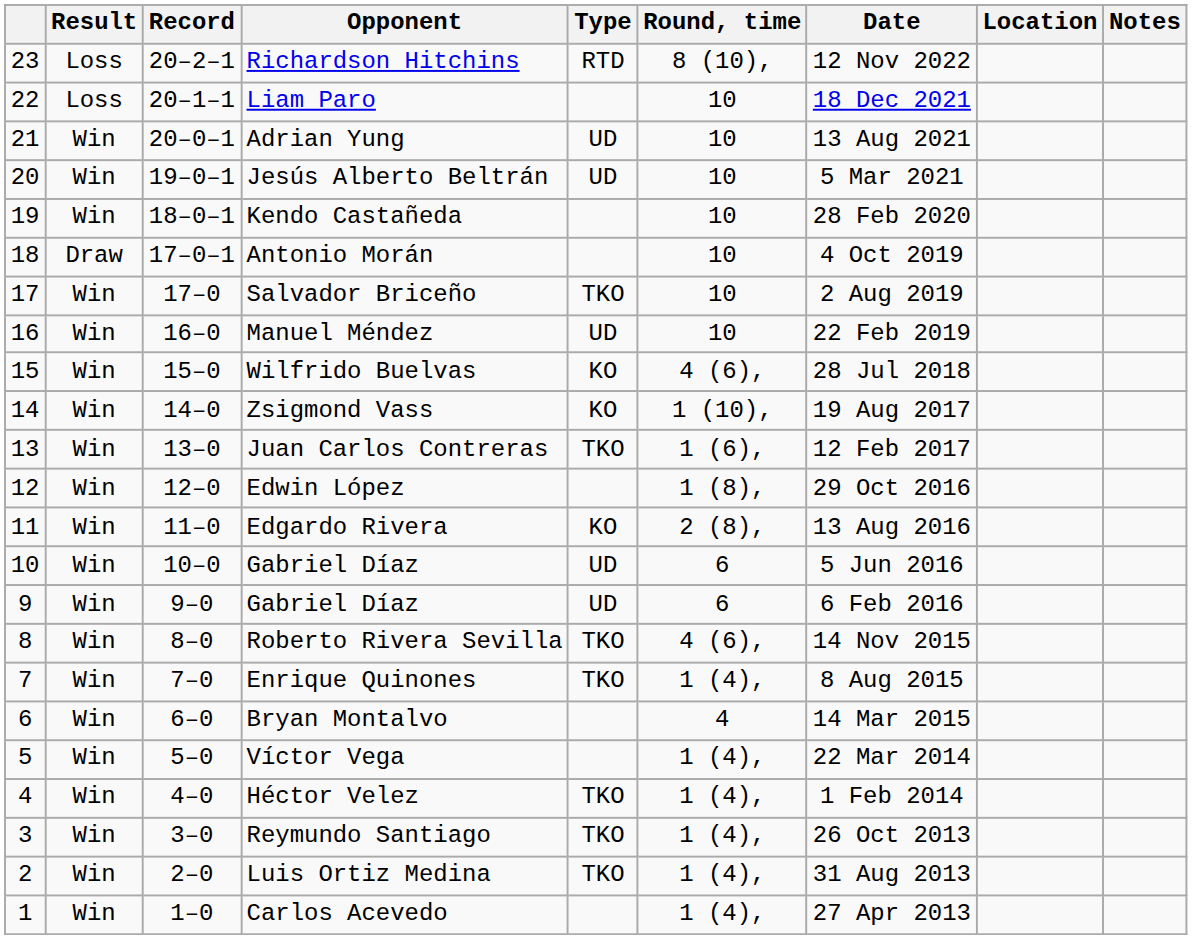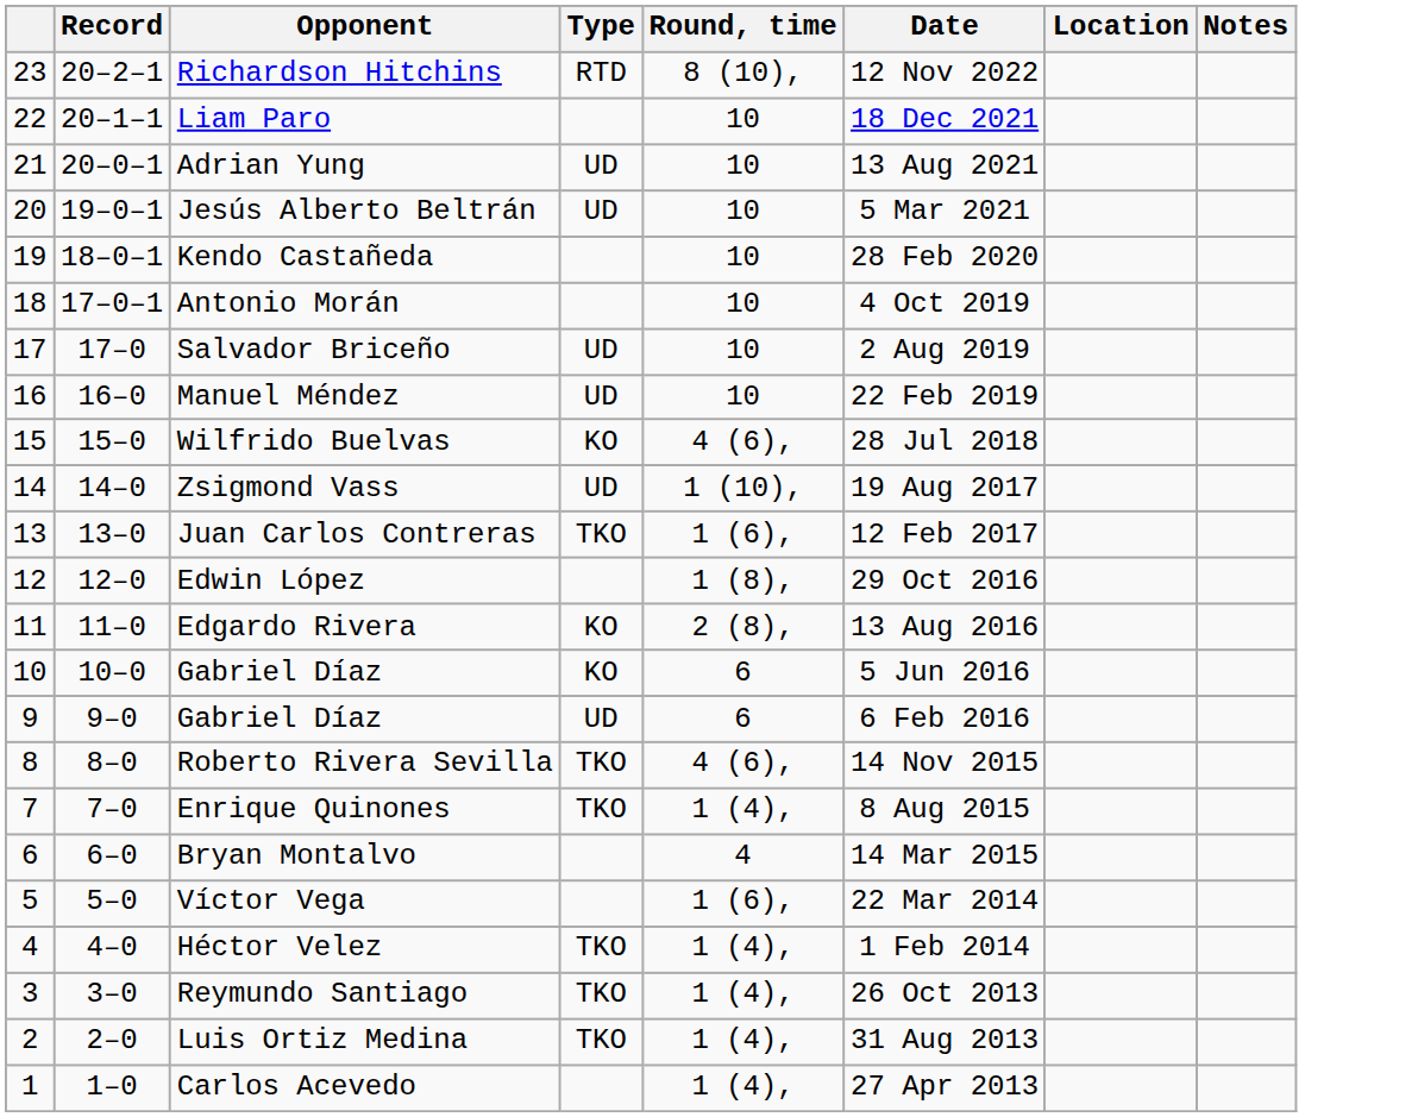- column: Result | Loss | Loss | Win | Win | Win | Draw | Win | Win | Win | Win | Win | Win | Win | Win | Win | Win | Win | Win | Win | Win | Win | Win | Win
Salvador Briceño | Type: TKO -> UD
Zsigmond Vass | Type: KO -> UD
10 / Gabriel Díaz | Type: UD -> KO
Víctor Vega | Round, time: 1 (4), -> 1 (6),
